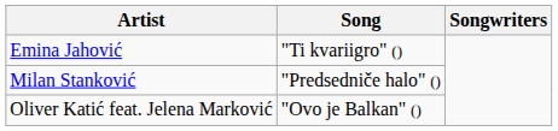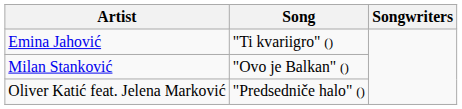Milan Stanković | Song: "Predsedniče halo" () -> "Ovo je Balkan" ()
Oliver Katić feat. Jelena Marković | Song: "Ovo je Balkan" () -> "Predsedniče halo" ()
